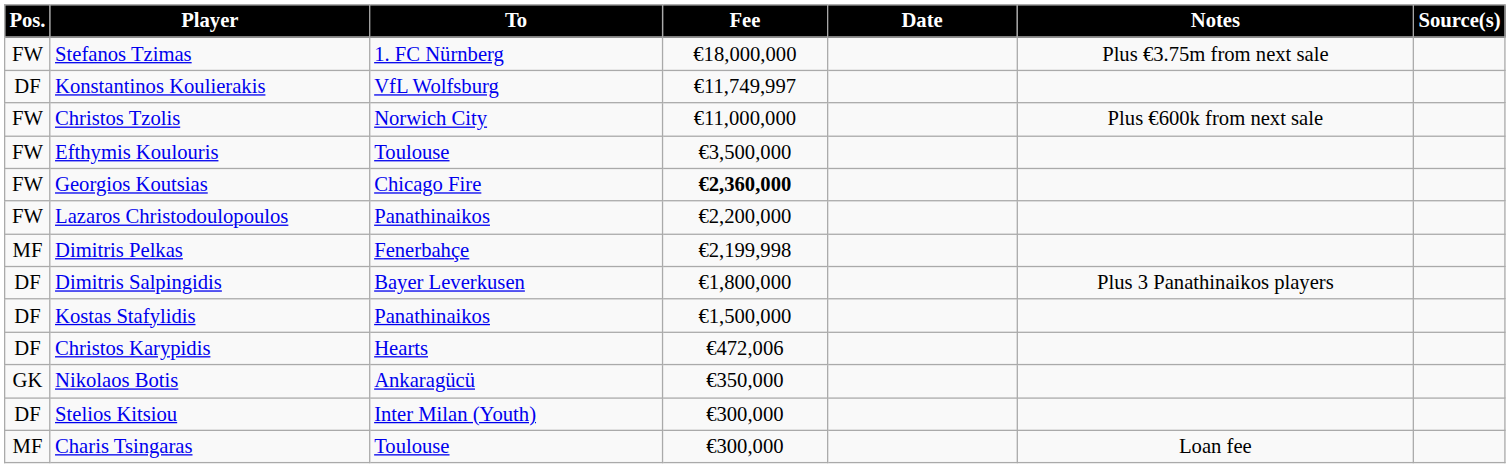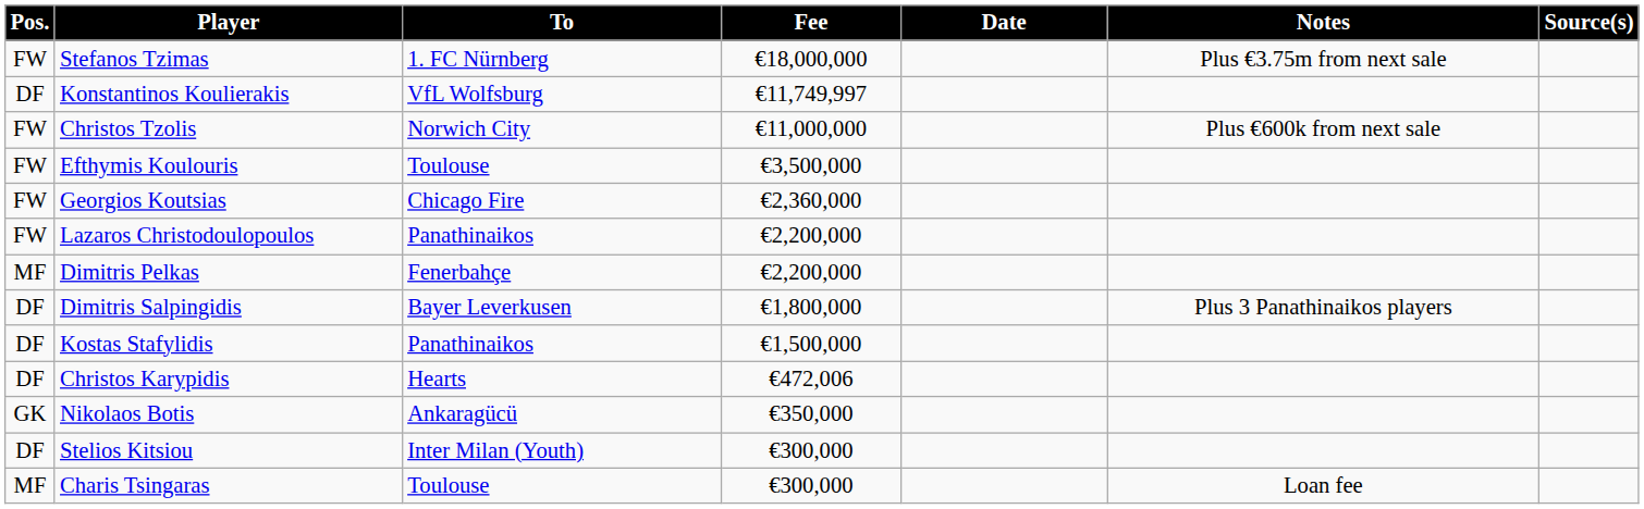Georgios Koutsias | Fee: bold -> normal
Dimitris Pelkas | Fee: €2,199,998 -> €2,200,000
